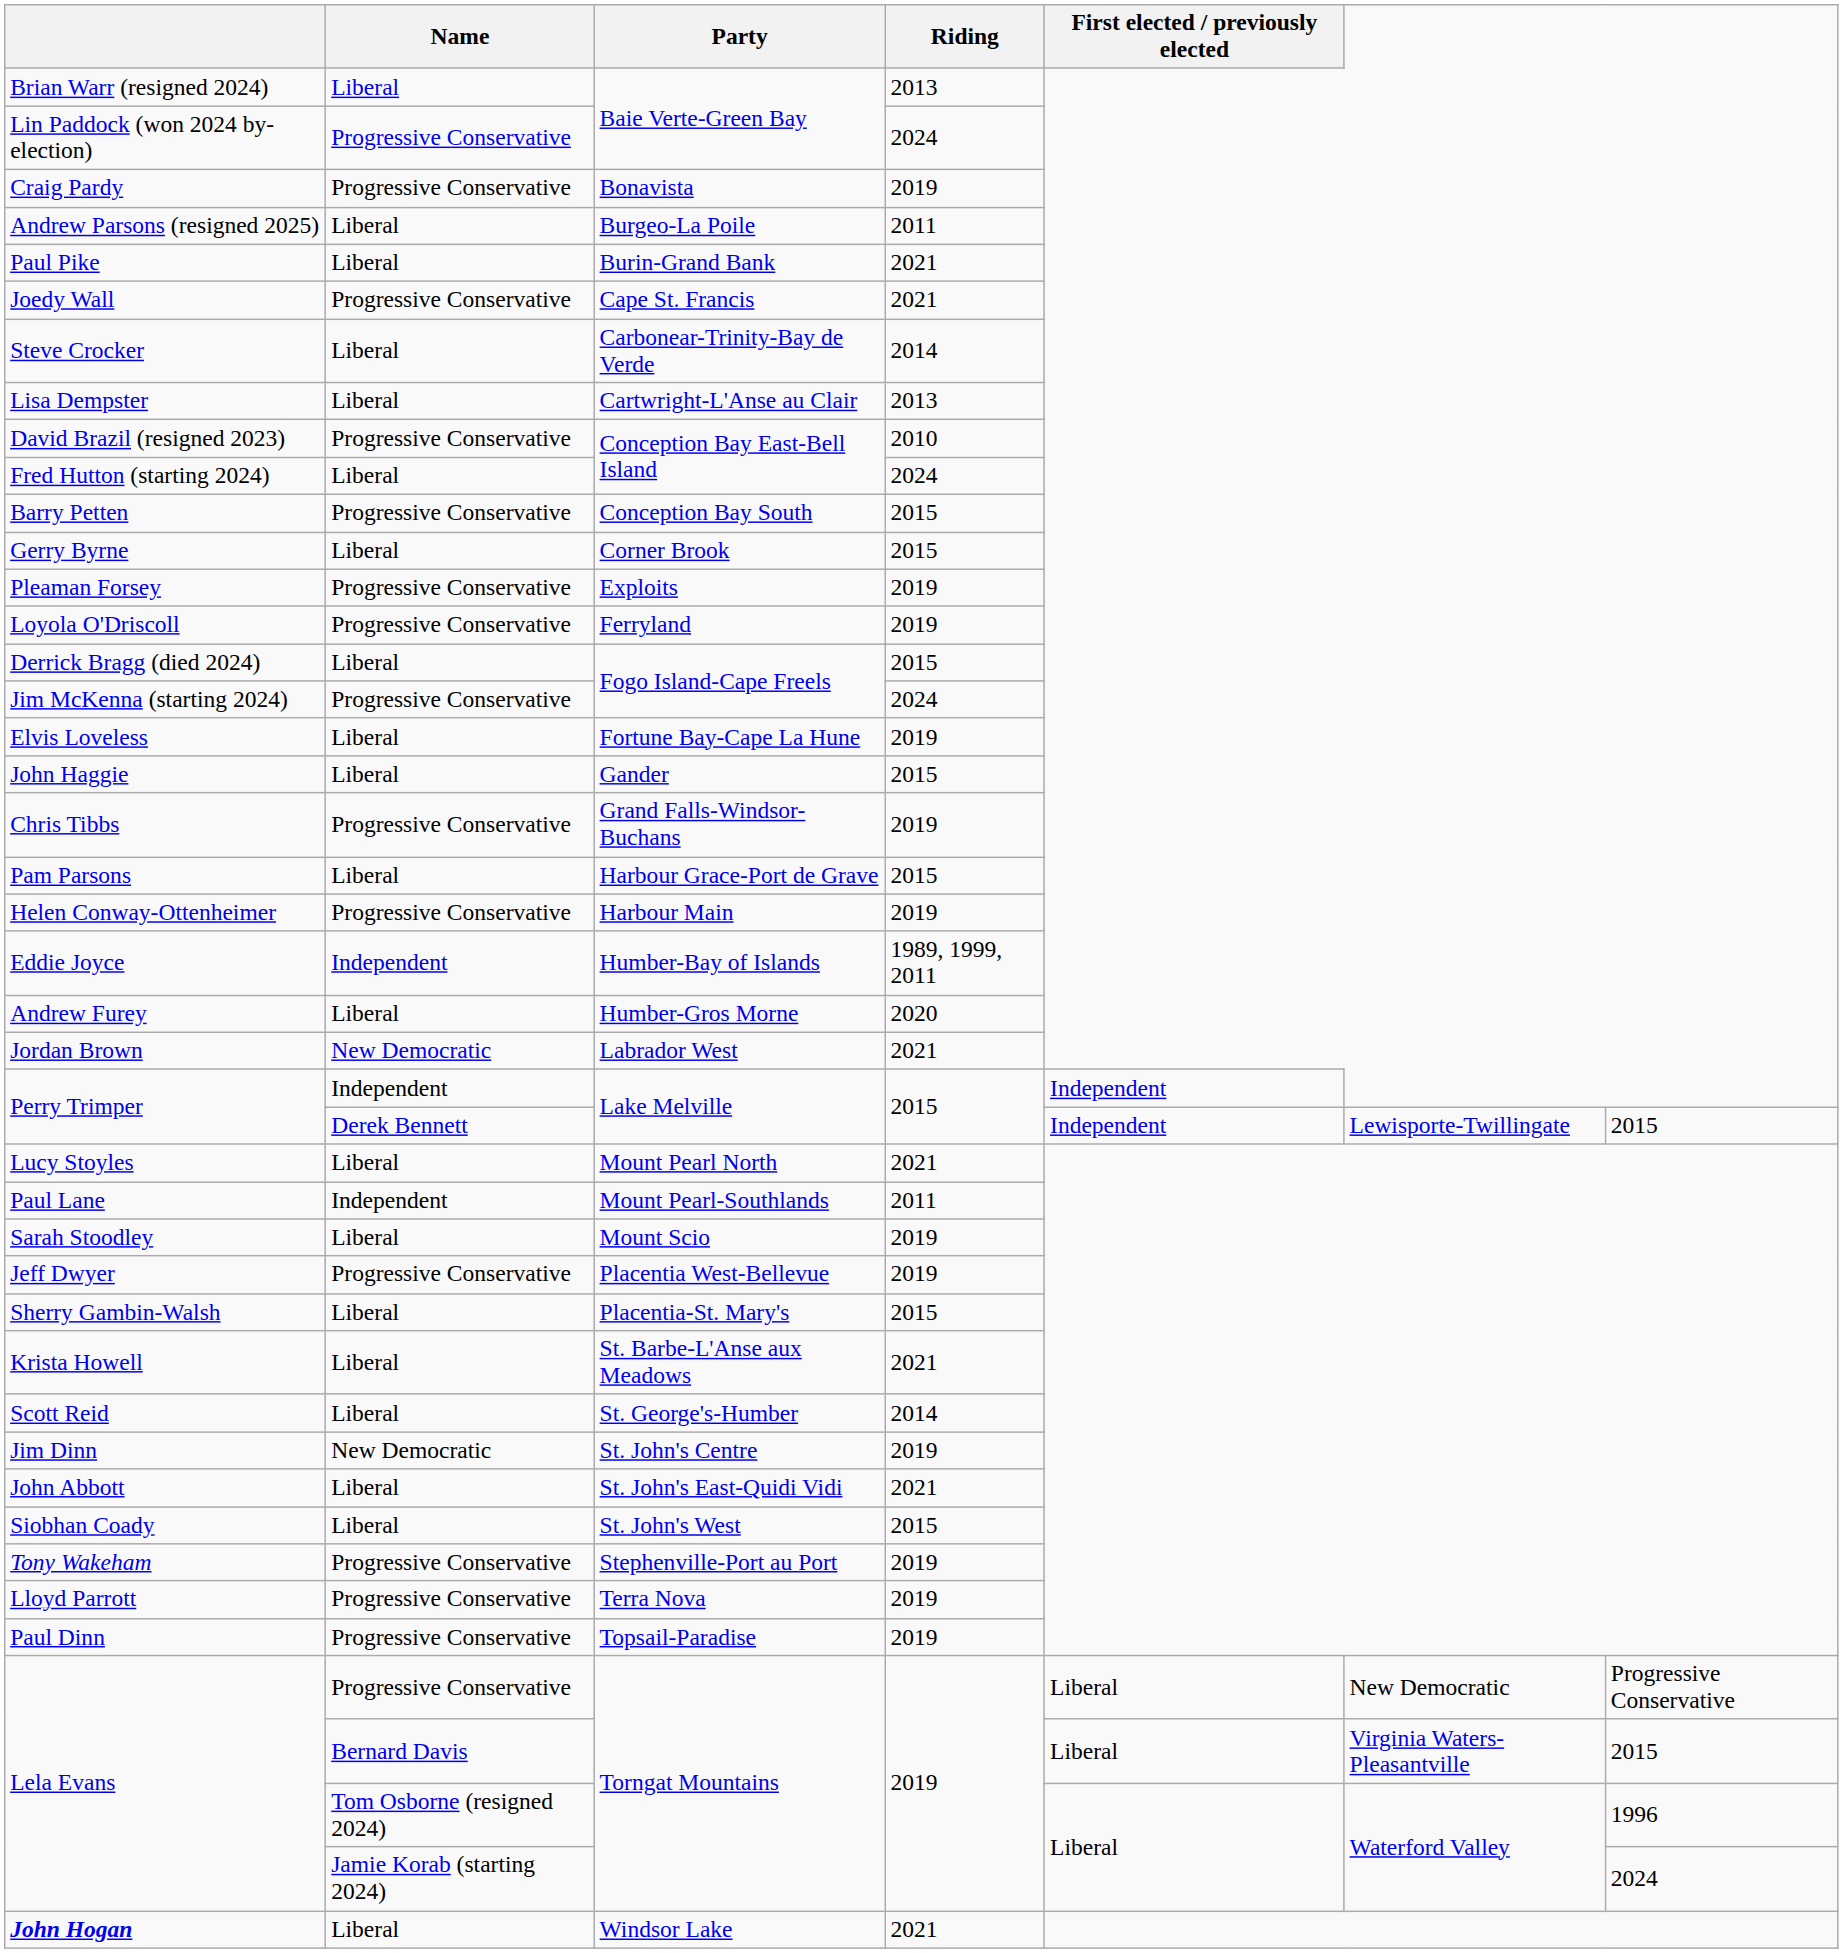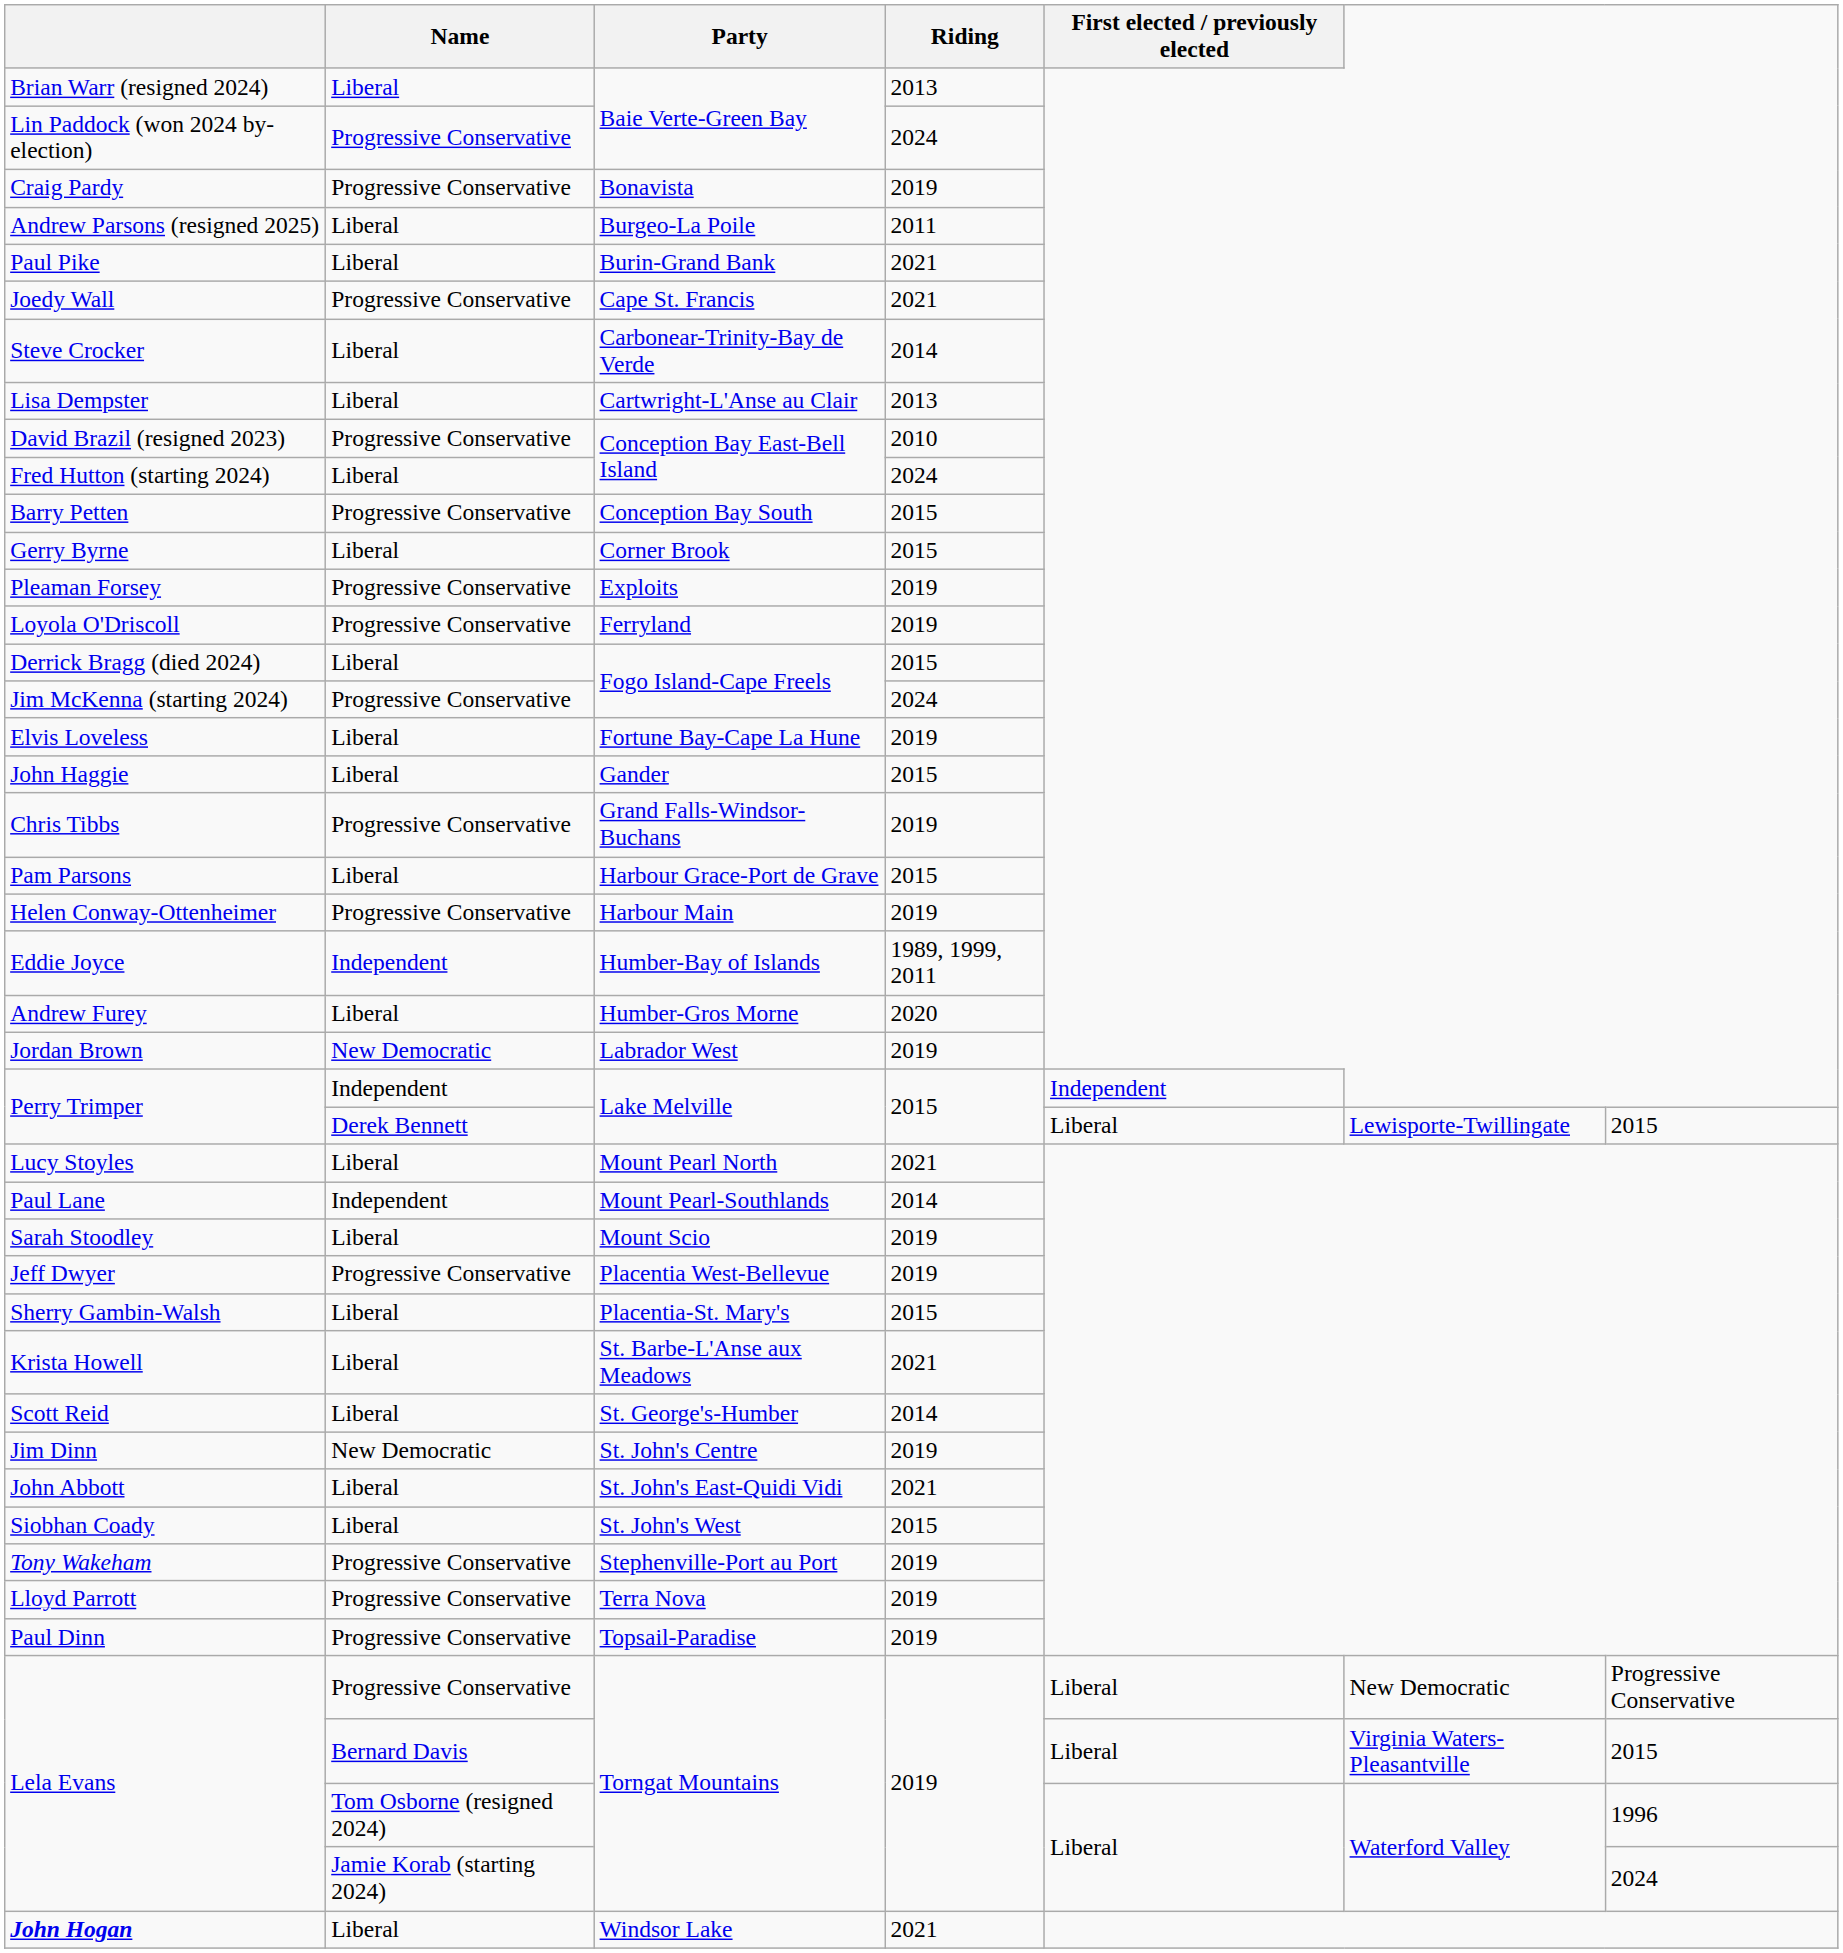Jordan Brown | Riding: 2021 -> 2019
Perry Trimper / Derek Bennett | First elected / previously elected: Independent -> Liberal
Paul Lane | Riding: 2011 -> 2014
